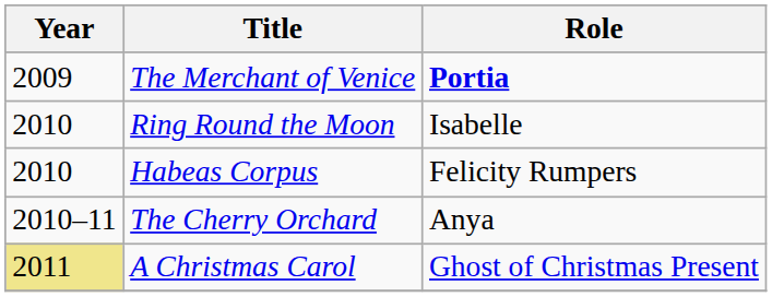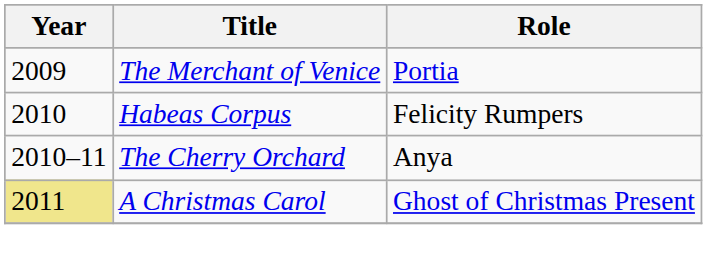The Merchant of Venice | Role: bold -> normal
- row: 2010 | Ring Round the Moon | Isabelle
